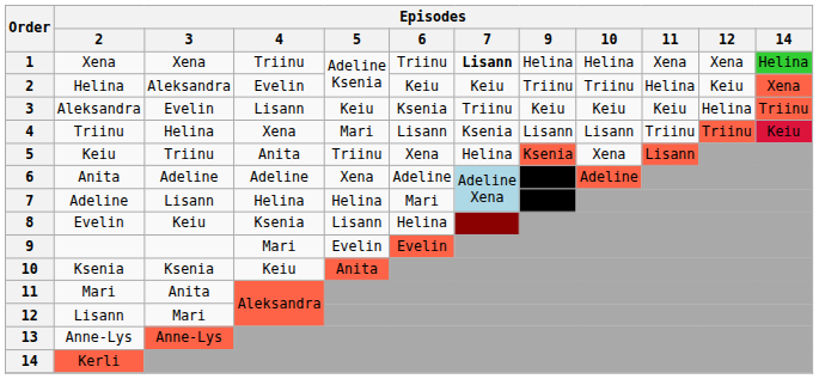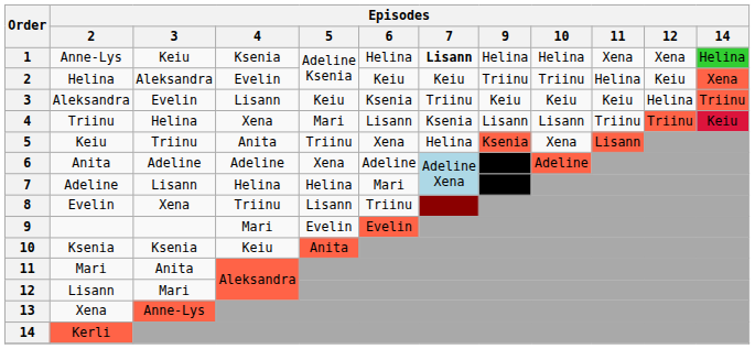1 | Episodes / 2: Xena -> Anne-Lys
1 | Episodes / 3: Xena -> Keiu
1 | Episodes / 4: Triinu -> Ksenia
1 | Episodes / 6: Triinu -> Helina
8 | Episodes / 3: Keiu -> Xena
8 | Episodes / 4: Ksenia -> Triinu
8 | Episodes / 6: Helina -> Triinu
13 | Episodes / 2: Anne-Lys -> Xena
